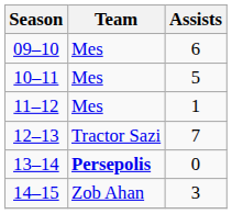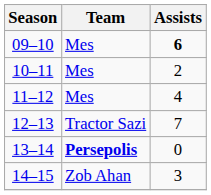09–10 | Assists: normal -> bold
10–11 | Assists: 5 -> 2
11–12 | Assists: 1 -> 4
